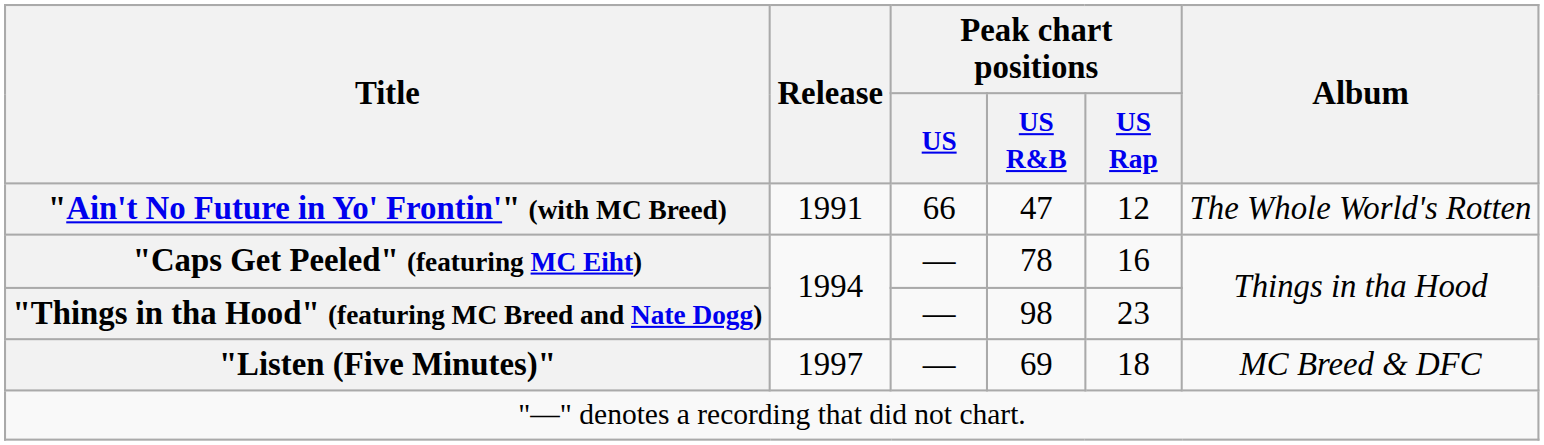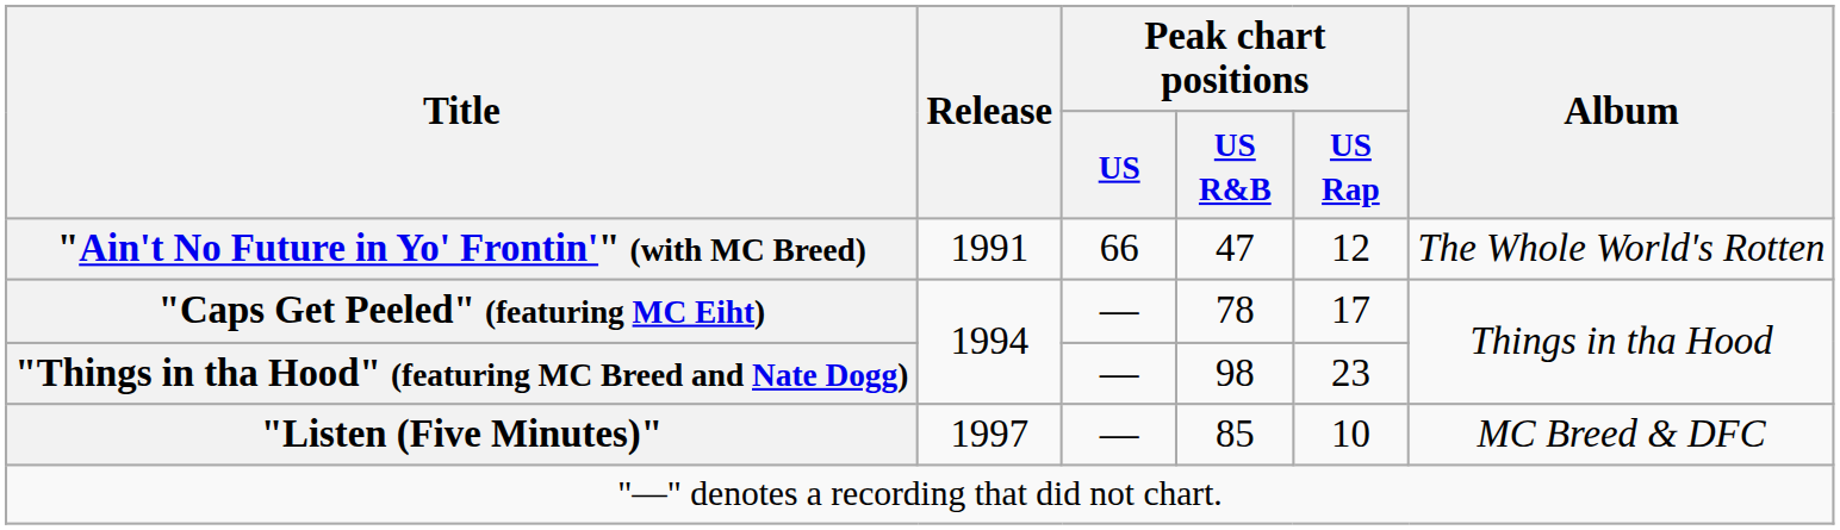"Caps Get Peeled" (featuring MC Eiht) | Peak chart positions / US Rap: 16 -> 17
"Listen (Five Minutes)" | Peak chart positions / US R&B: 69 -> 85
"Listen (Five Minutes)" | Peak chart positions / US Rap: 18 -> 10
